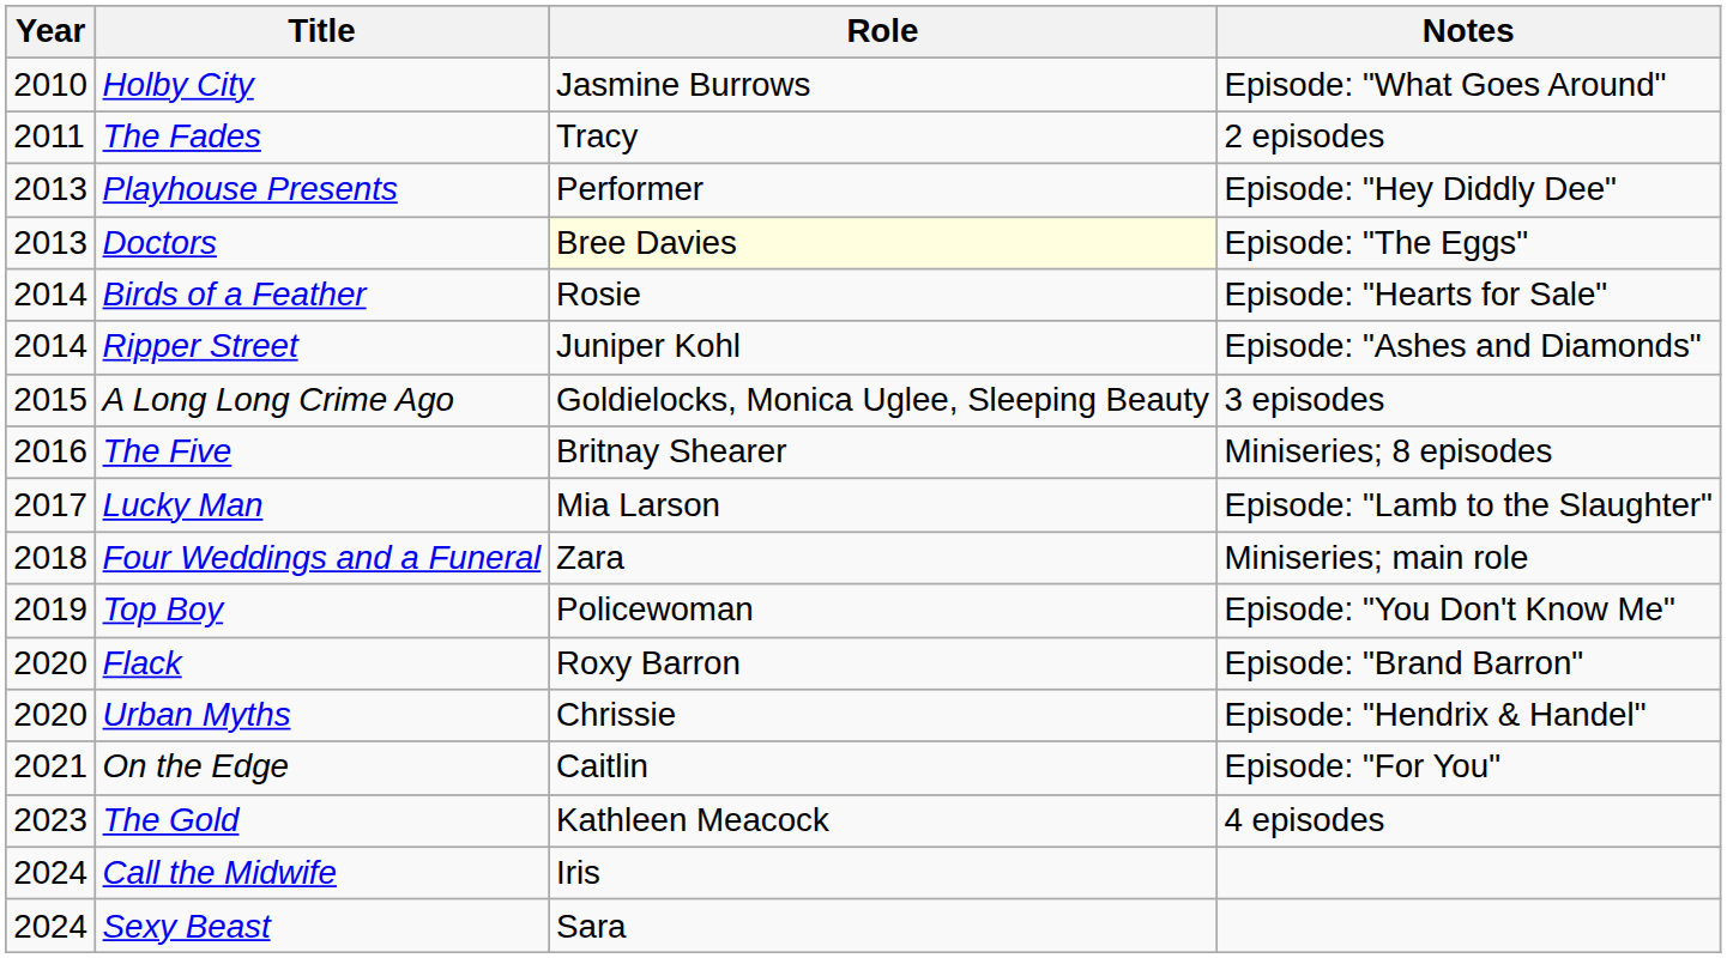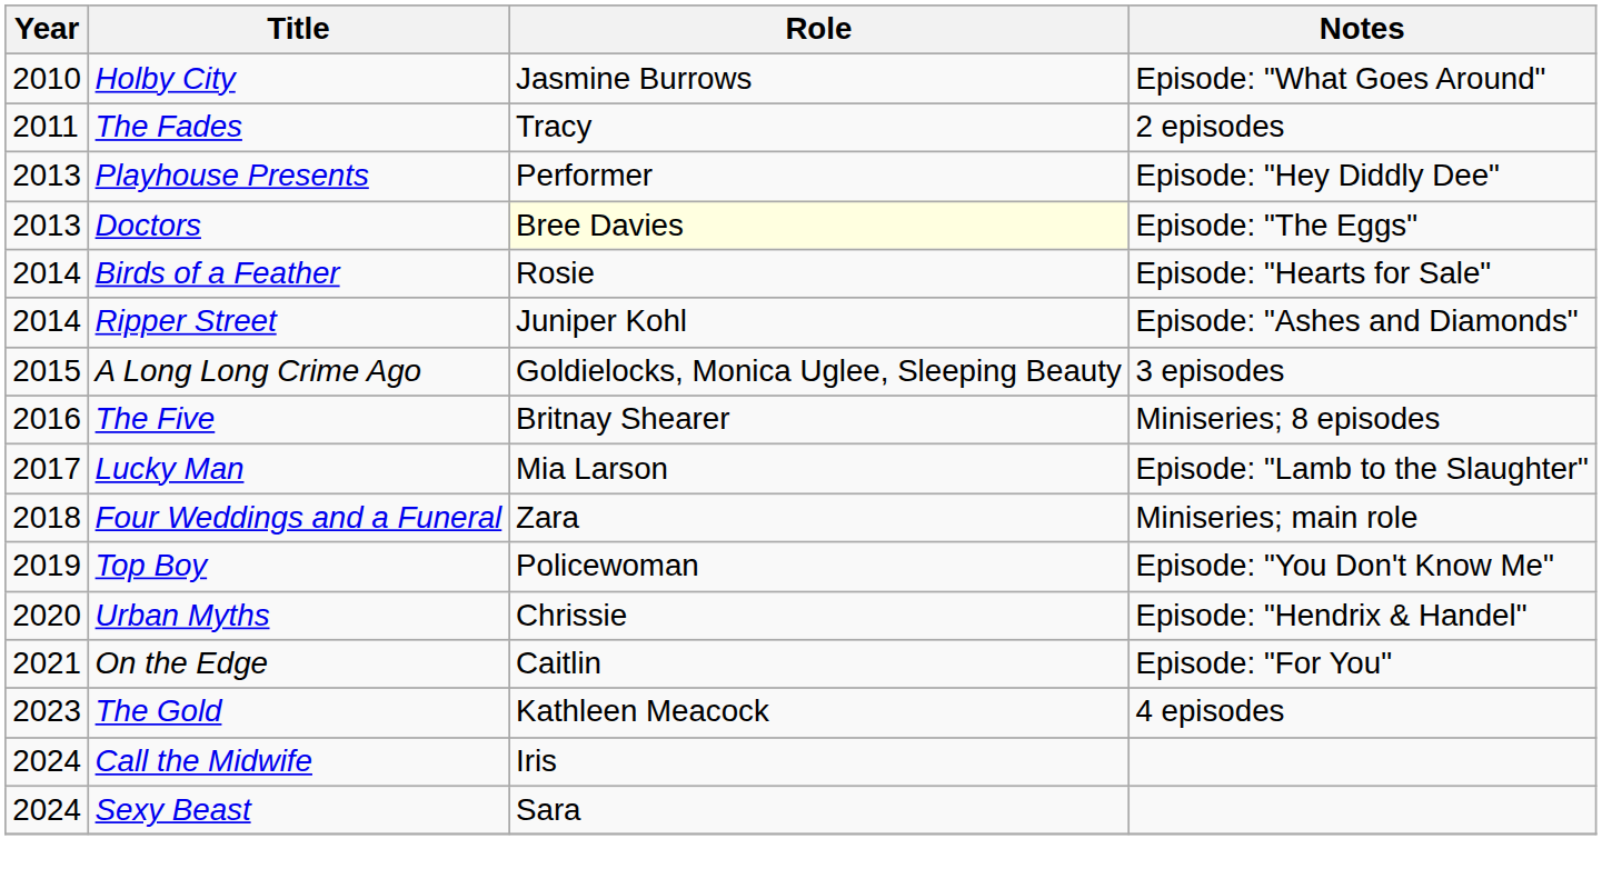- row: 2020 | Flack | Roxy Barron | Episode: "Brand Barron"
